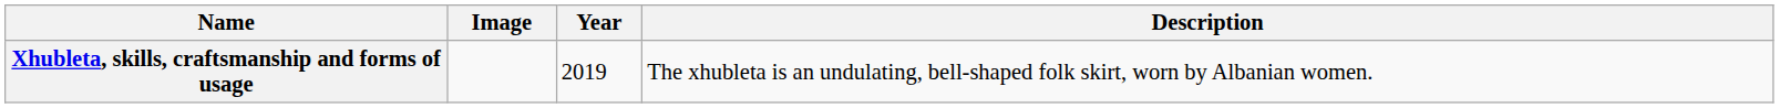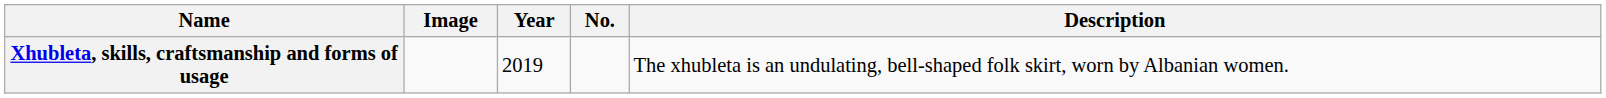+ column: No.
